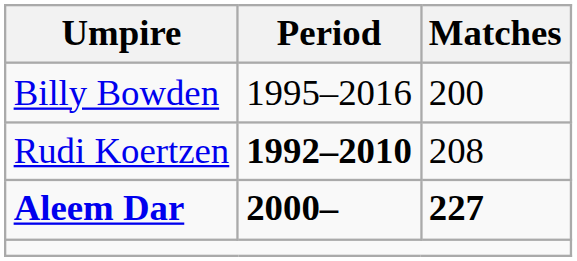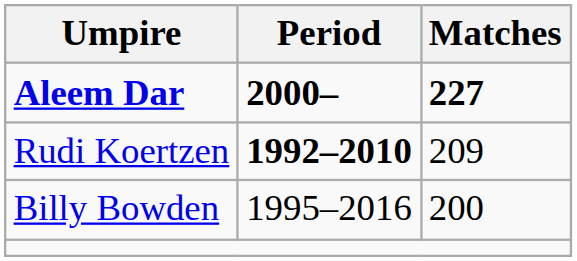rows swapped: Aleem Dar <-> Billy Bowden
Rudi Koertzen | Matches: 208 -> 209
